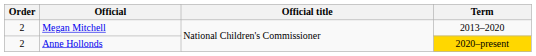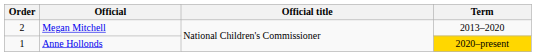Anne Hollonds | Order: 2 -> 1
